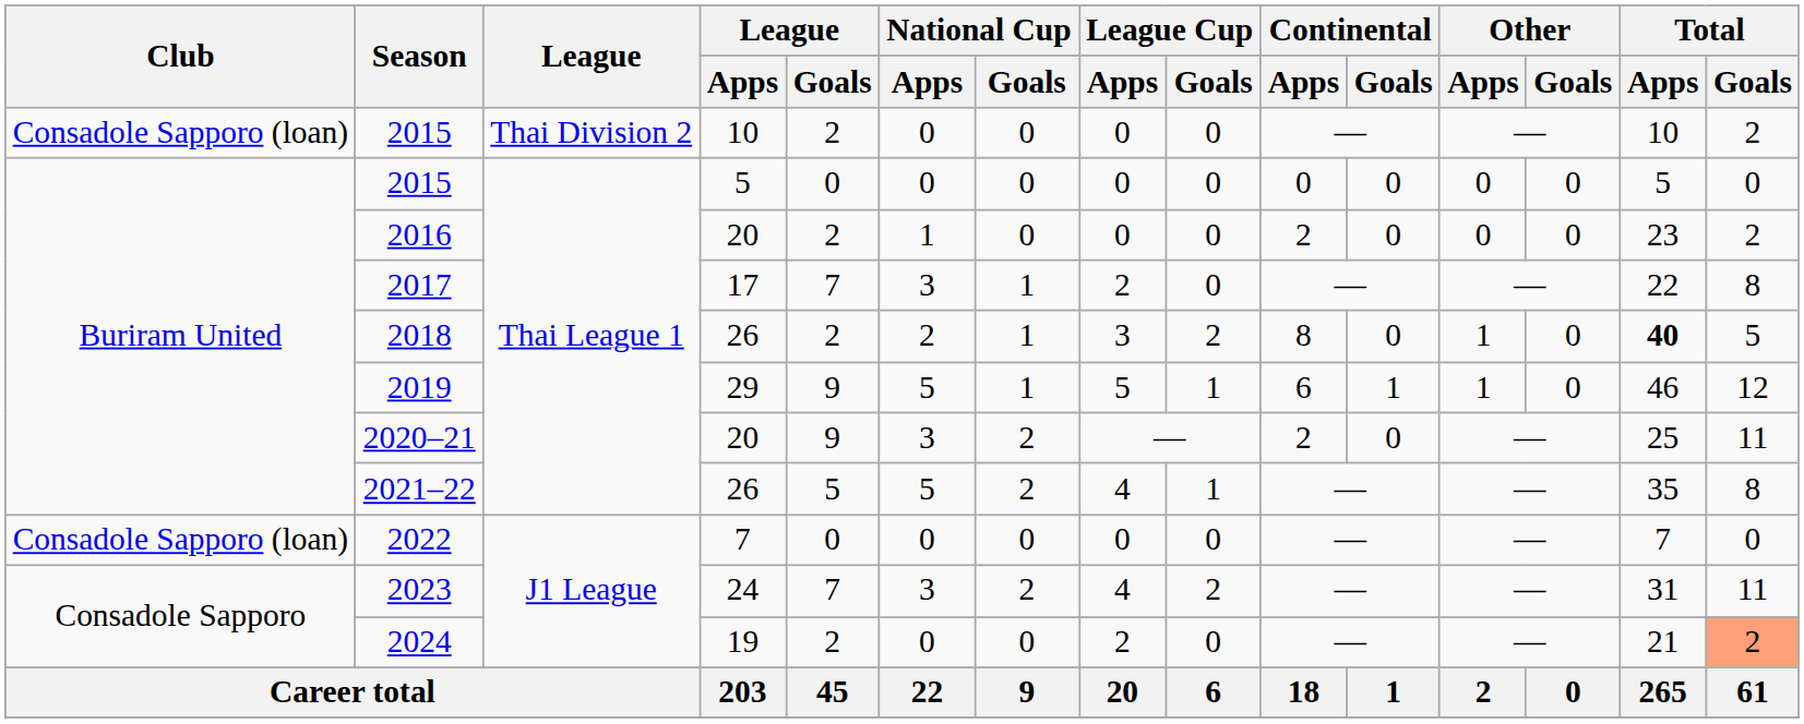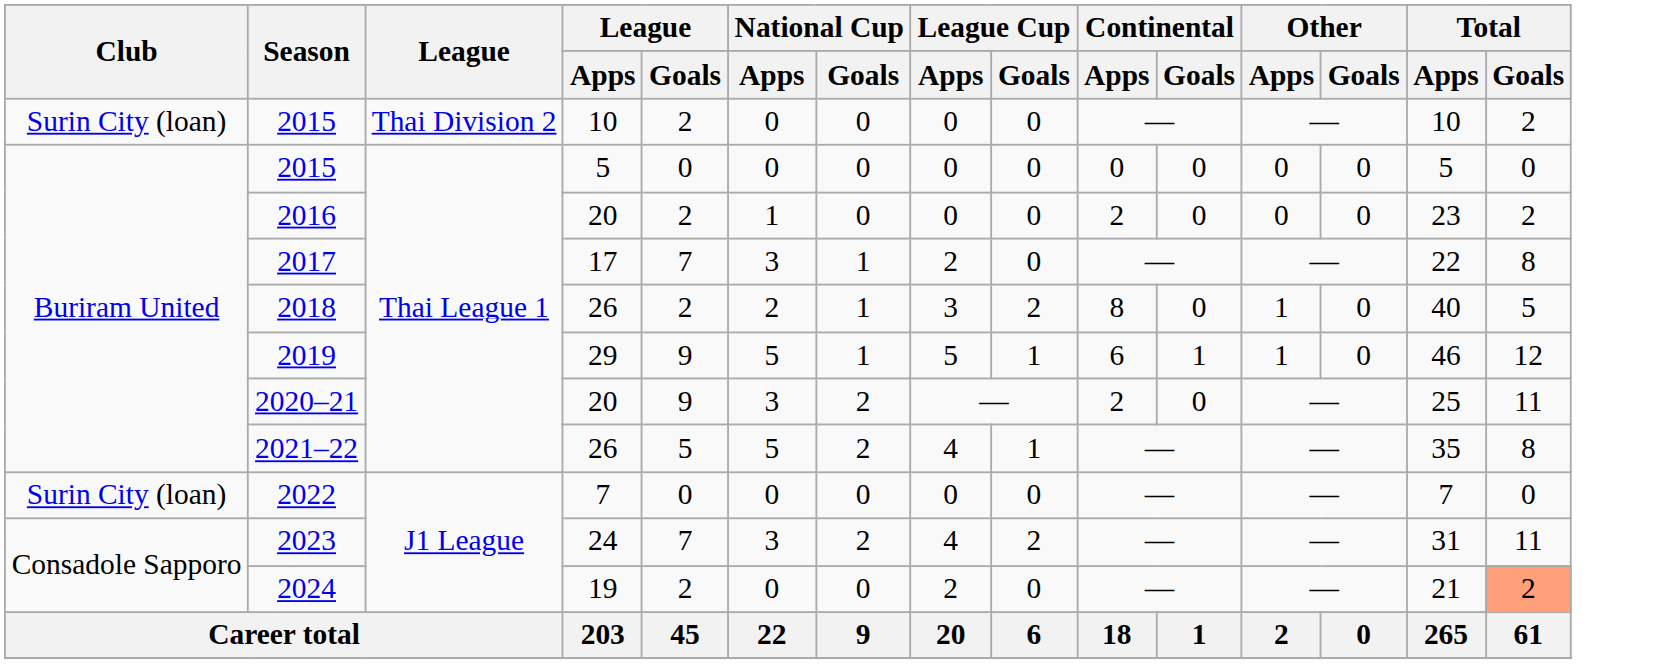2015 / 10 | Club: Consadole Sapporo (loan) -> Surin City (loan)
2018 | Total / Apps: bold -> normal
2022 | Club: Consadole Sapporo (loan) -> Surin City (loan)
